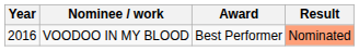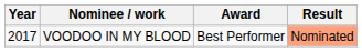VOODOO IN MY BLOOD | Year: 2016 -> 2017
